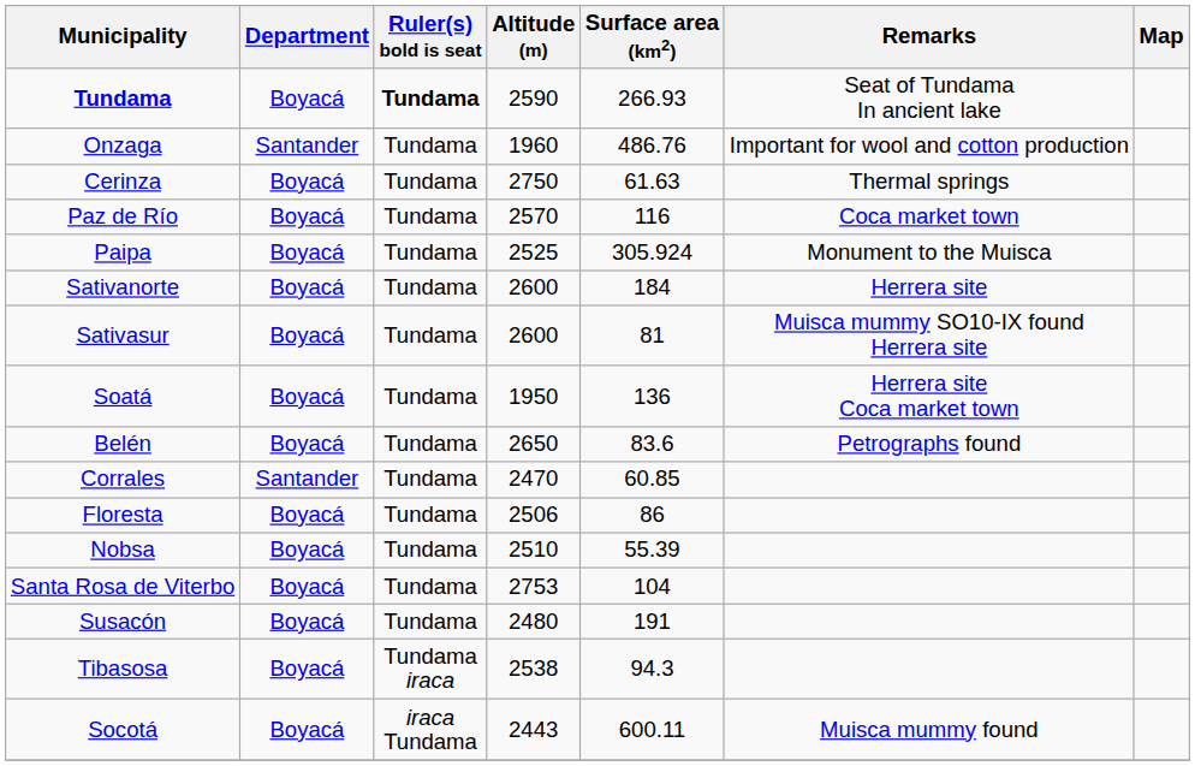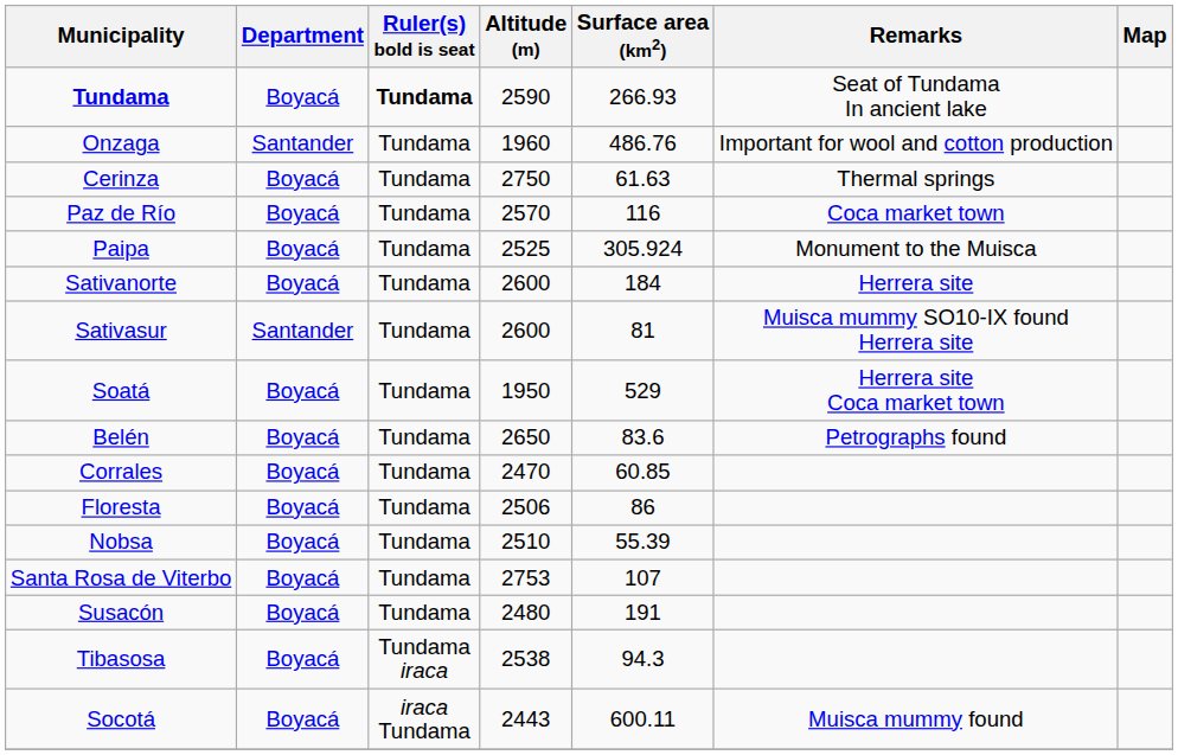Sativasur | Department: Boyacá -> Santander
Soatá | Surface area (km2): 136 -> 529
Corrales | Department: Santander -> Boyacá
Santa Rosa de Viterbo | Surface area (km2): 104 -> 107
